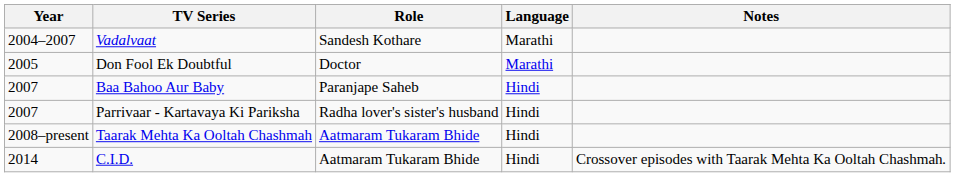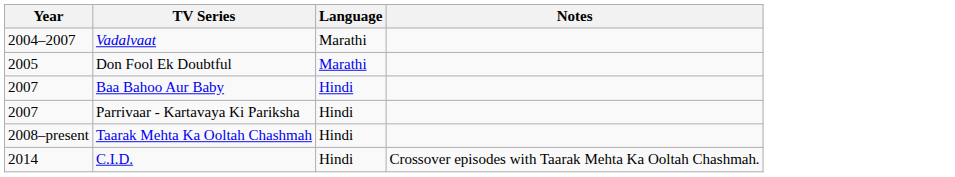- column: Role | Sandesh Kothare | Doctor | Paranjape Saheb | Radha lover's sister's husband | Aatmaram Tukaram Bhide | Aatmaram Tukaram Bhide
